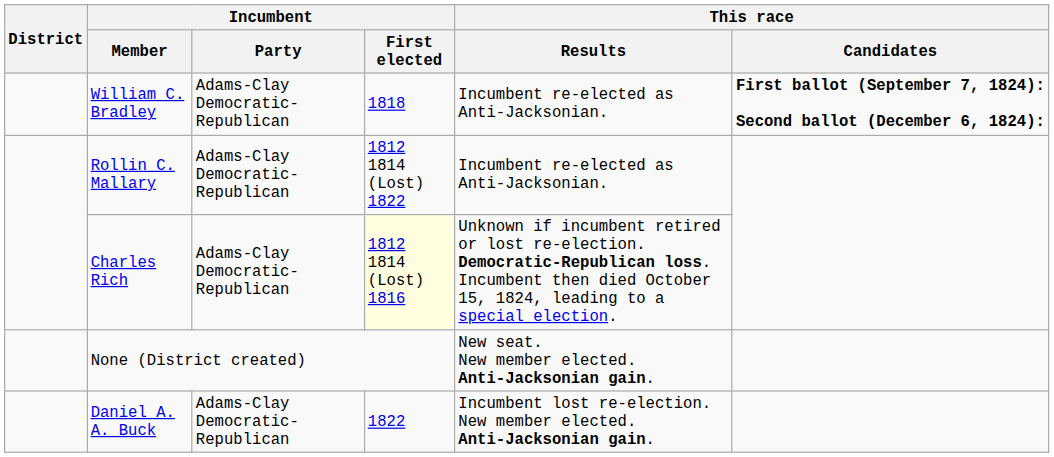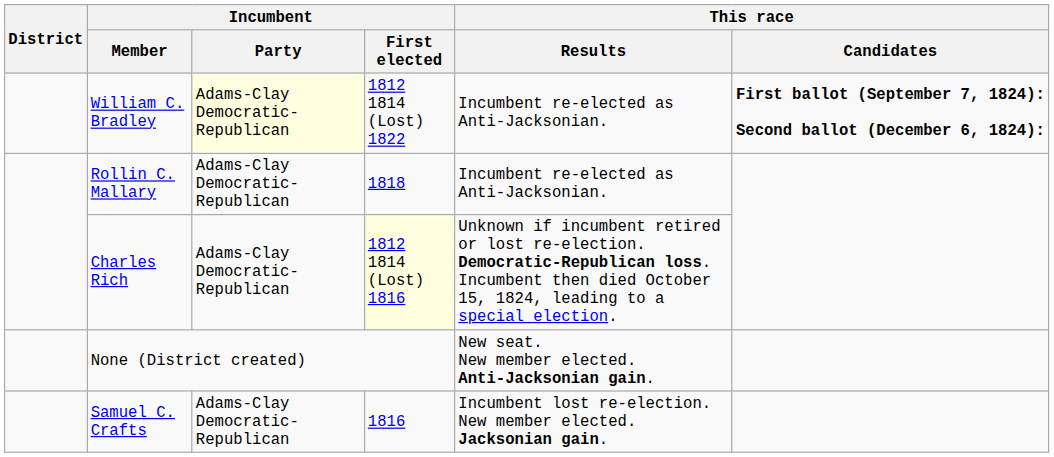William C. Bradley | Incumbent / Party: no background -> lightyellow background
William C. Bradley | Incumbent / First elected: 1818 -> 1812 1814 (Lost) 1822
Rollin C. Mallary | Incumbent / First elected: 1812 1814 (Lost) 1822 -> 1818
+ row: Samuel C. Crafts | Adams-Clay Democratic-Republican | 1816 | Incumbent lost re-election. New member elected. Jacksonian gain.
- row: Daniel A. A. Buck | Adams-Clay Democratic-Republican | 1822 | Incumbent lost re-election. New member elected. Anti-Jacksonian gain.
